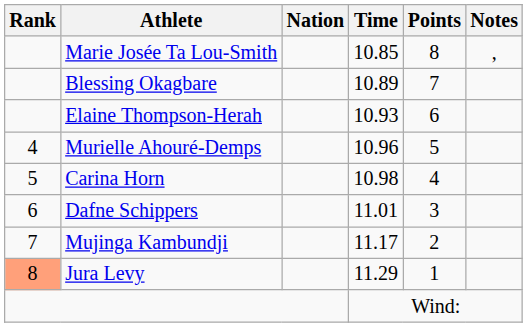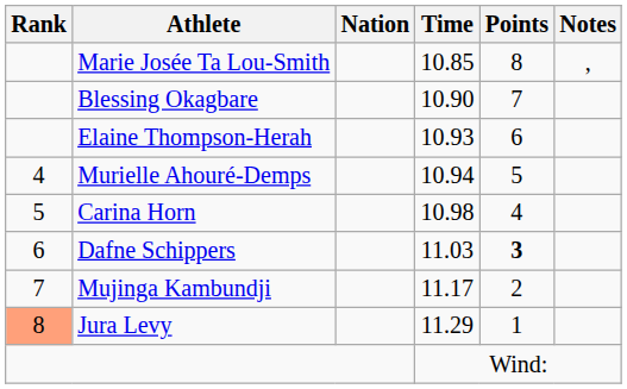Blessing Okagbare | Time: 10.89 -> 10.90
Murielle Ahouré-Demps | Time: 10.96 -> 10.94
Dafne Schippers | Time: 11.01 -> 11.03
Dafne Schippers | Points: normal -> bold
